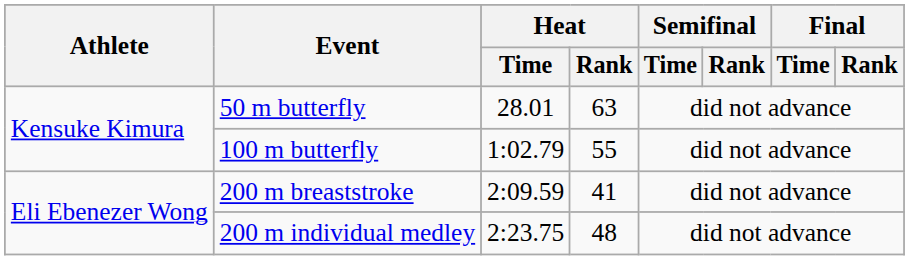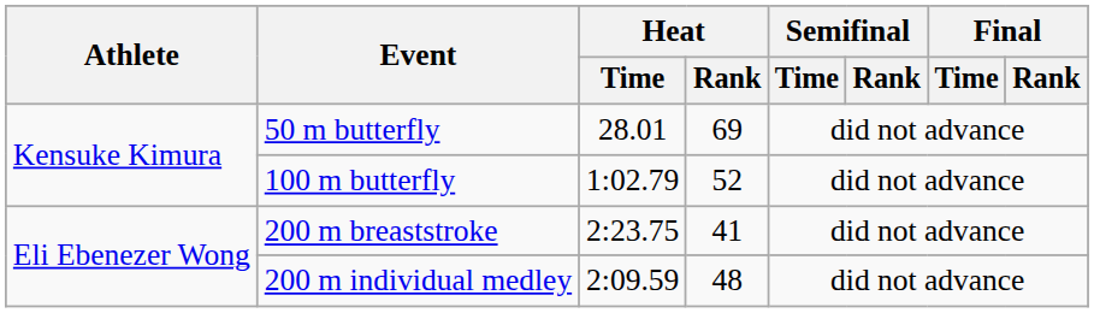50 m butterfly | Heat / Rank: 63 -> 69
100 m butterfly | Heat / Rank: 55 -> 52
200 m breaststroke | Heat / Time: 2:09.59 -> 2:23.75
200 m individual medley | Heat / Time: 2:23.75 -> 2:09.59
